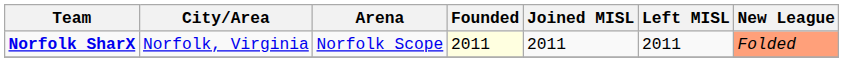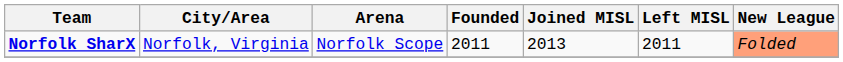Norfolk SharX | Founded: lightyellow background -> no background
Norfolk SharX | Joined MISL: 2011 -> 2013
